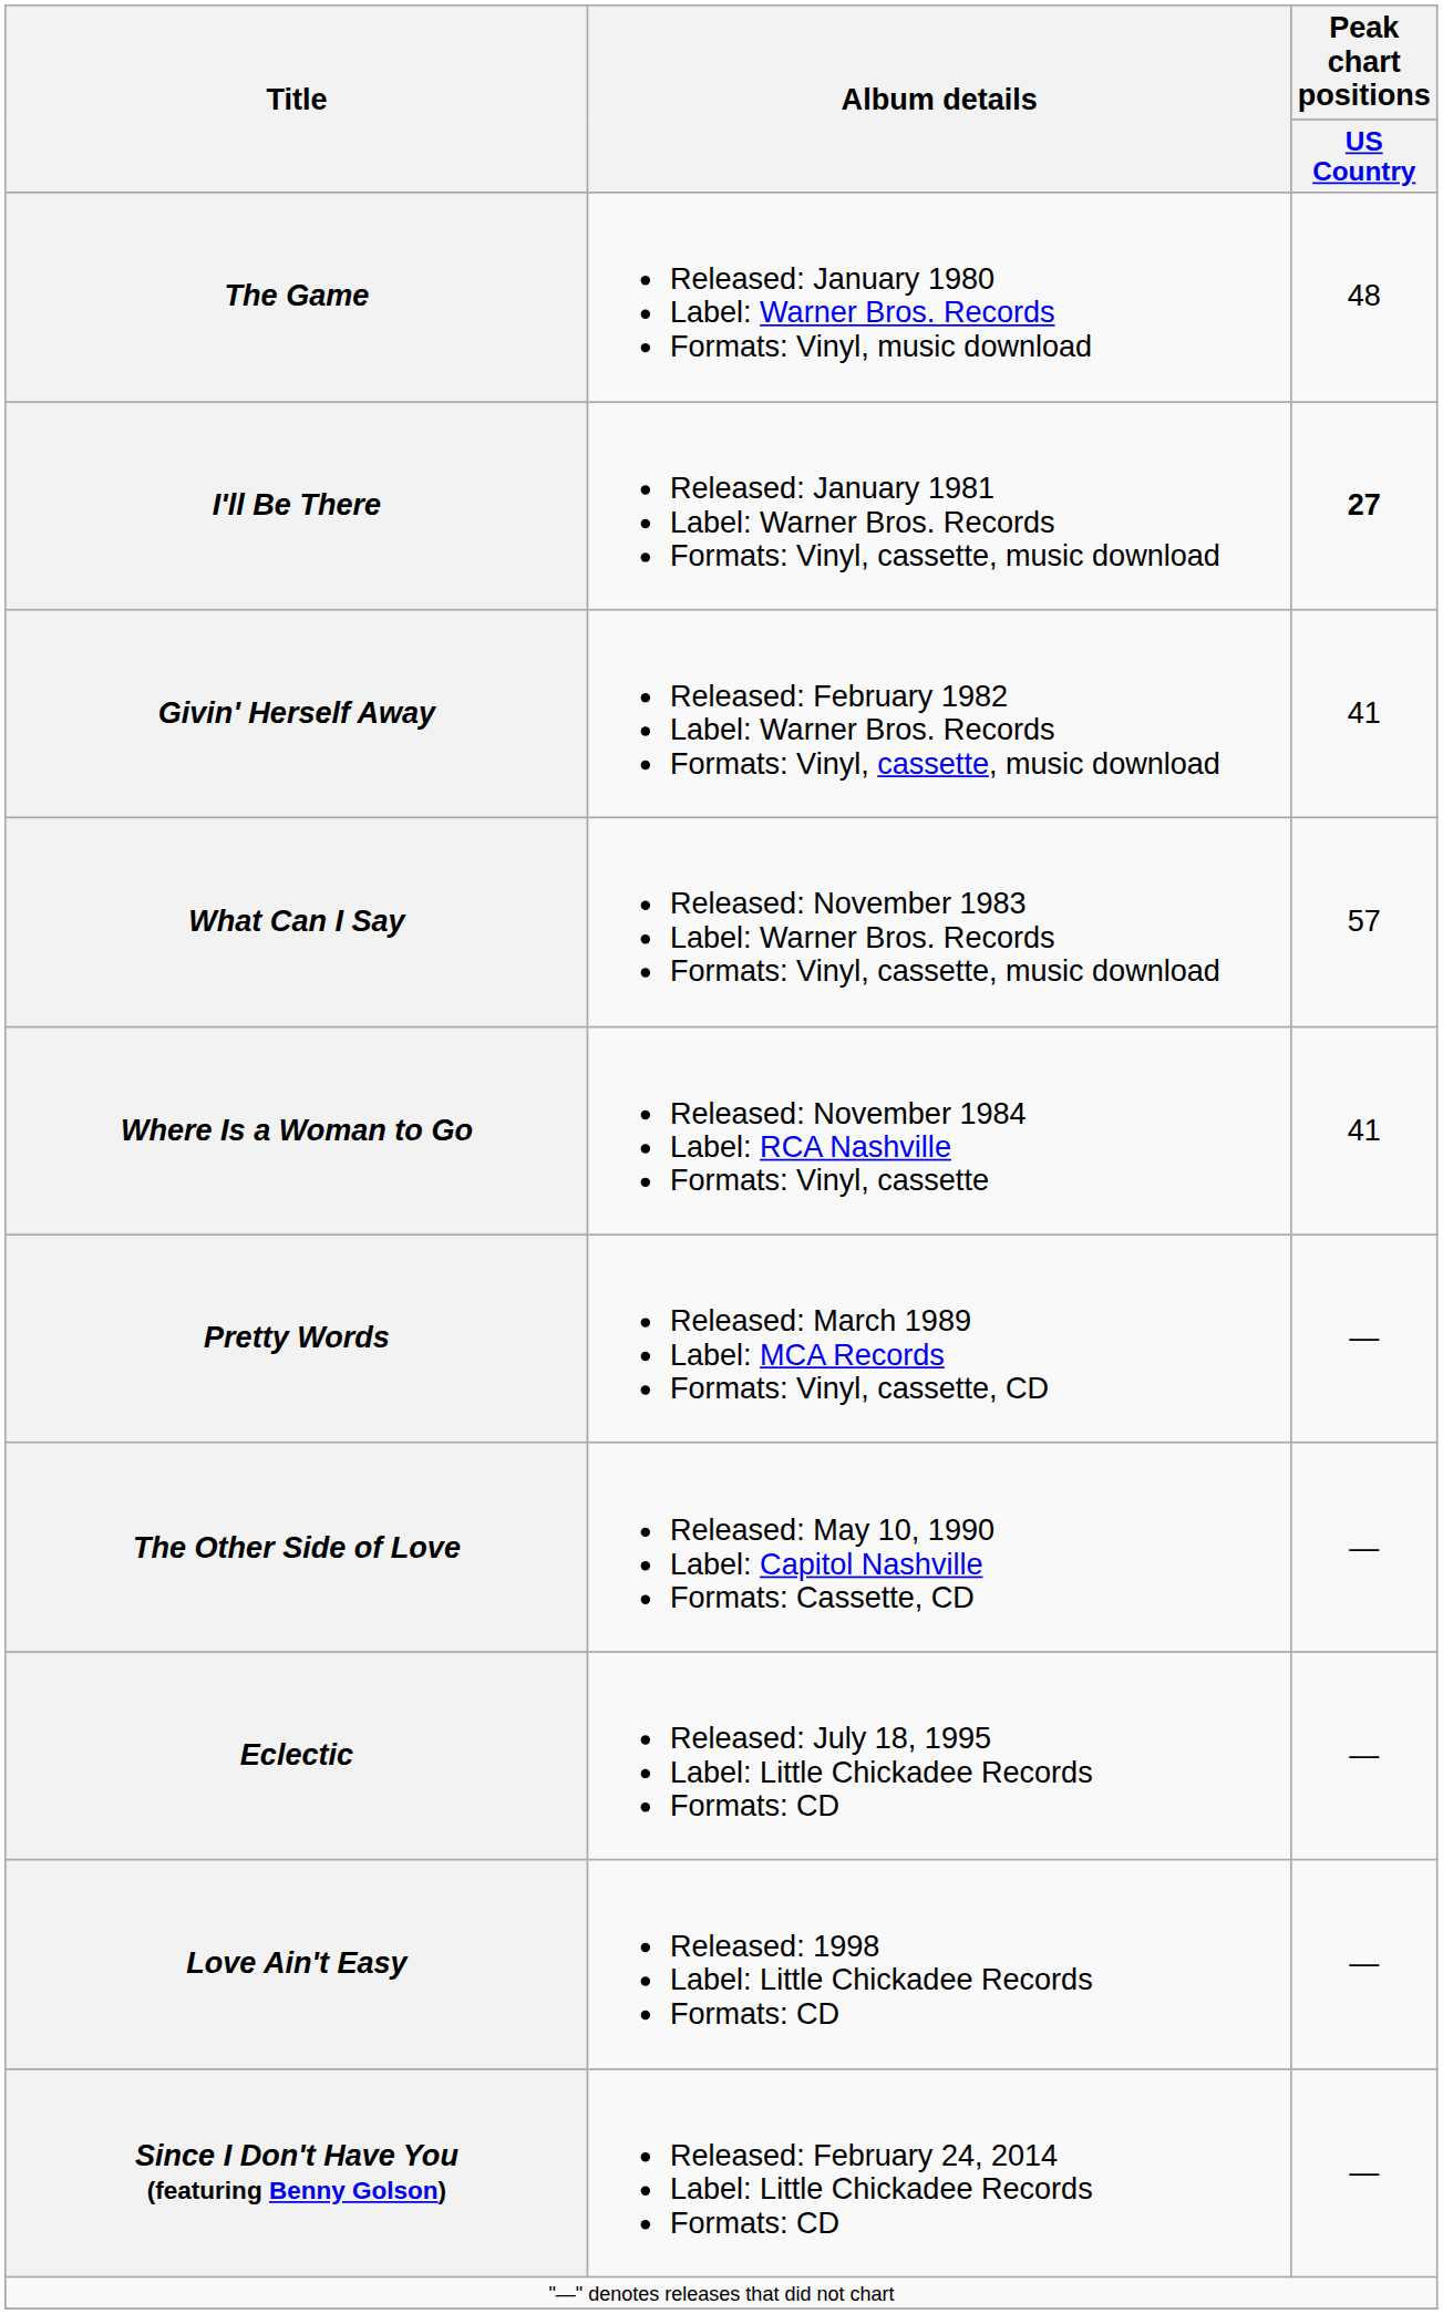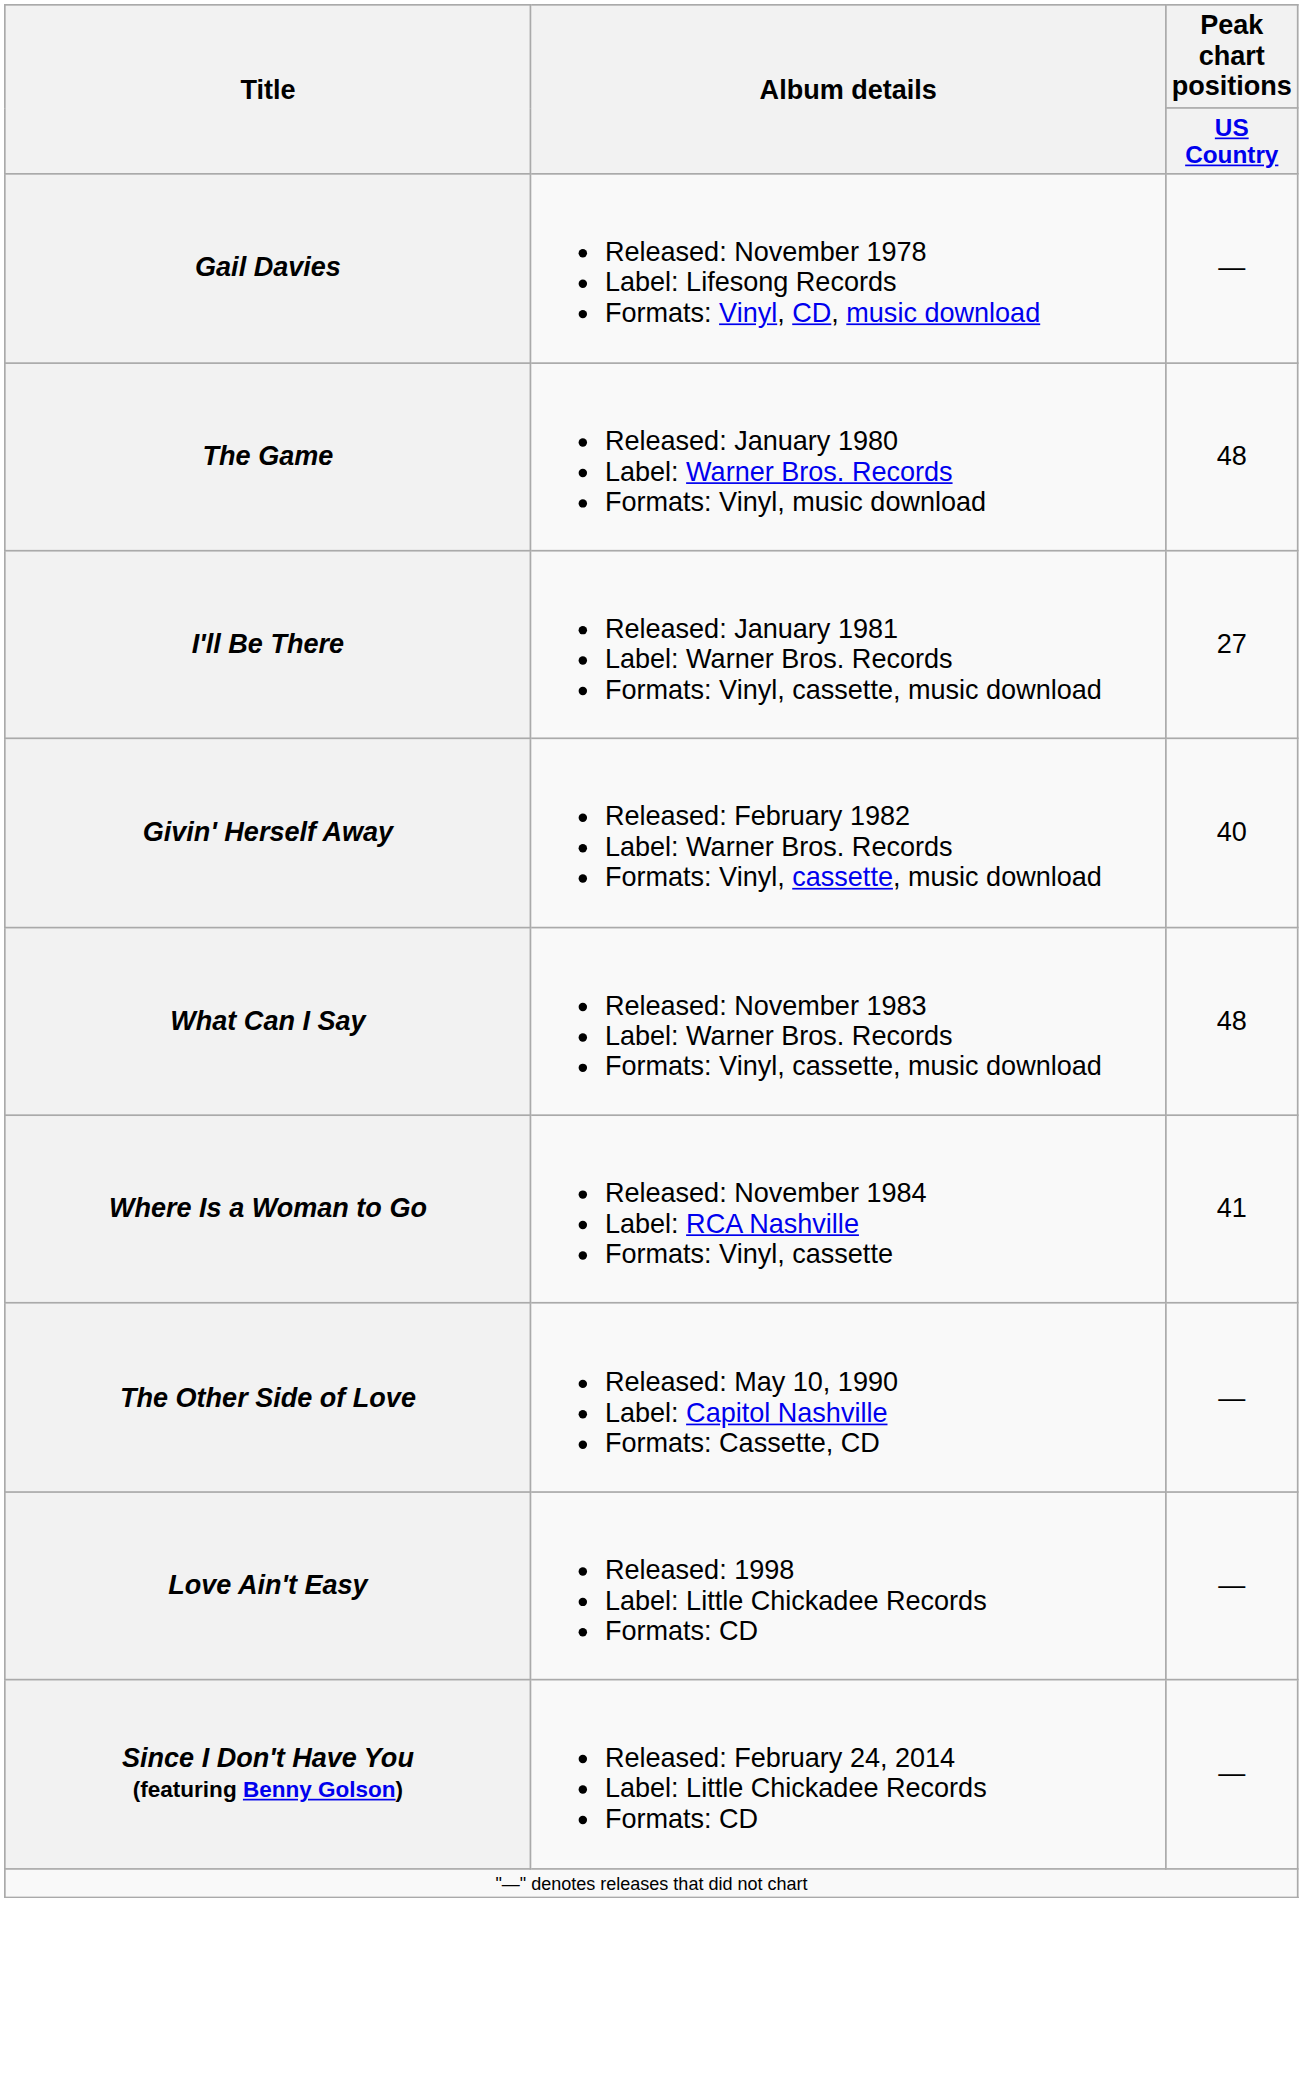+ row: Gail Davies | Released: November 1978 Label: Lifesong Records Formats: Vinyl, CD, music download | —
I'll Be There | Peak chart positions / US Country: bold -> normal
Givin' Herself Away | Peak chart positions / US Country: 41 -> 40
What Can I Say | Peak chart positions / US Country: 57 -> 48
- row: Pretty Words | Released: March 1989 Label: MCA Records Formats: Vinyl, cassette, CD | —
- row: Eclectic | Released: July 18, 1995 Label: Little Chickadee Records Formats: CD | —
